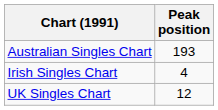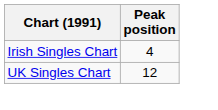- row: Australian Singles Chart | 193
